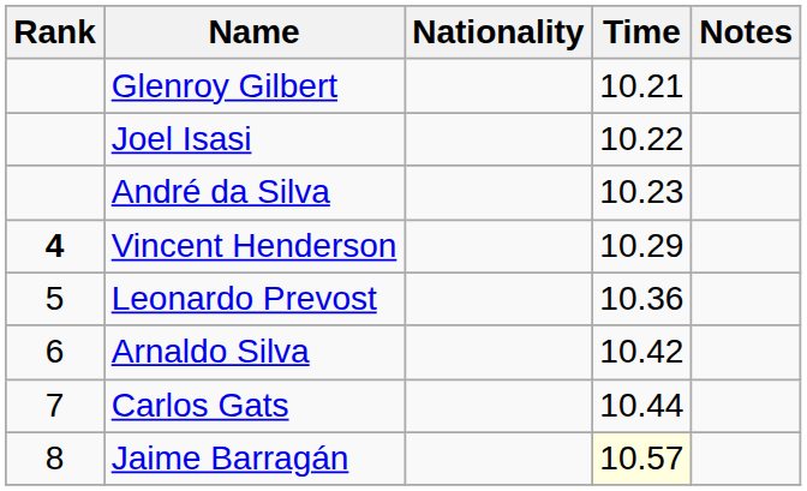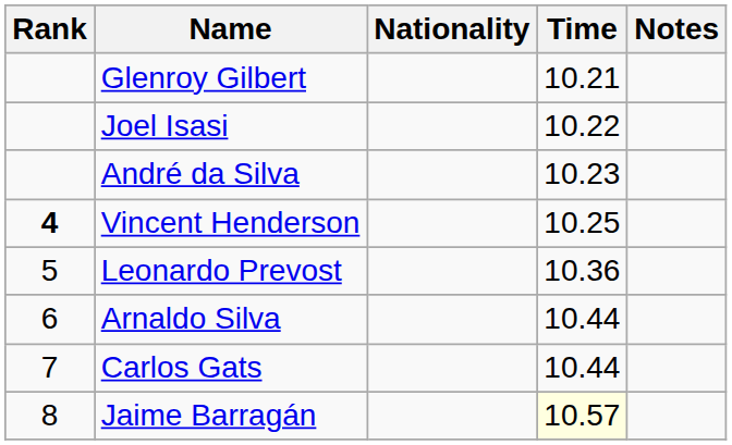Vincent Henderson | Time: 10.29 -> 10.25
Arnaldo Silva | Time: 10.42 -> 10.44
